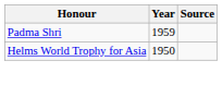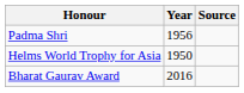Padma Shri | Year: 1959 -> 1956
+ row: Bharat Gaurav Award | 2016
